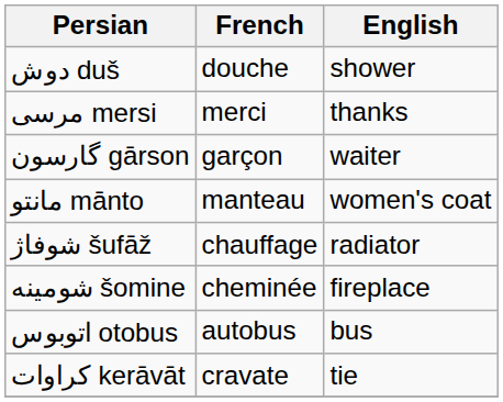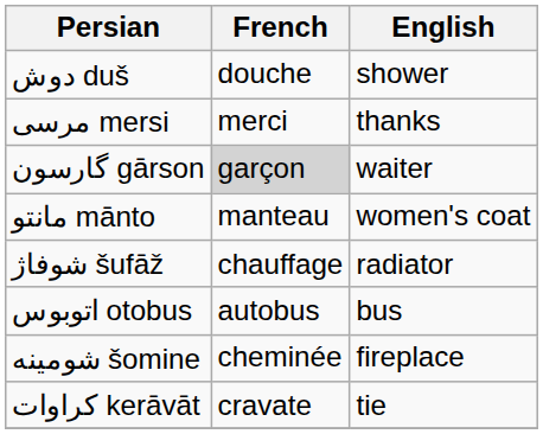گارسون gārson | French: no background -> lightgrey background
rows swapped: شومینه šomine <-> اتوبوس otobus
